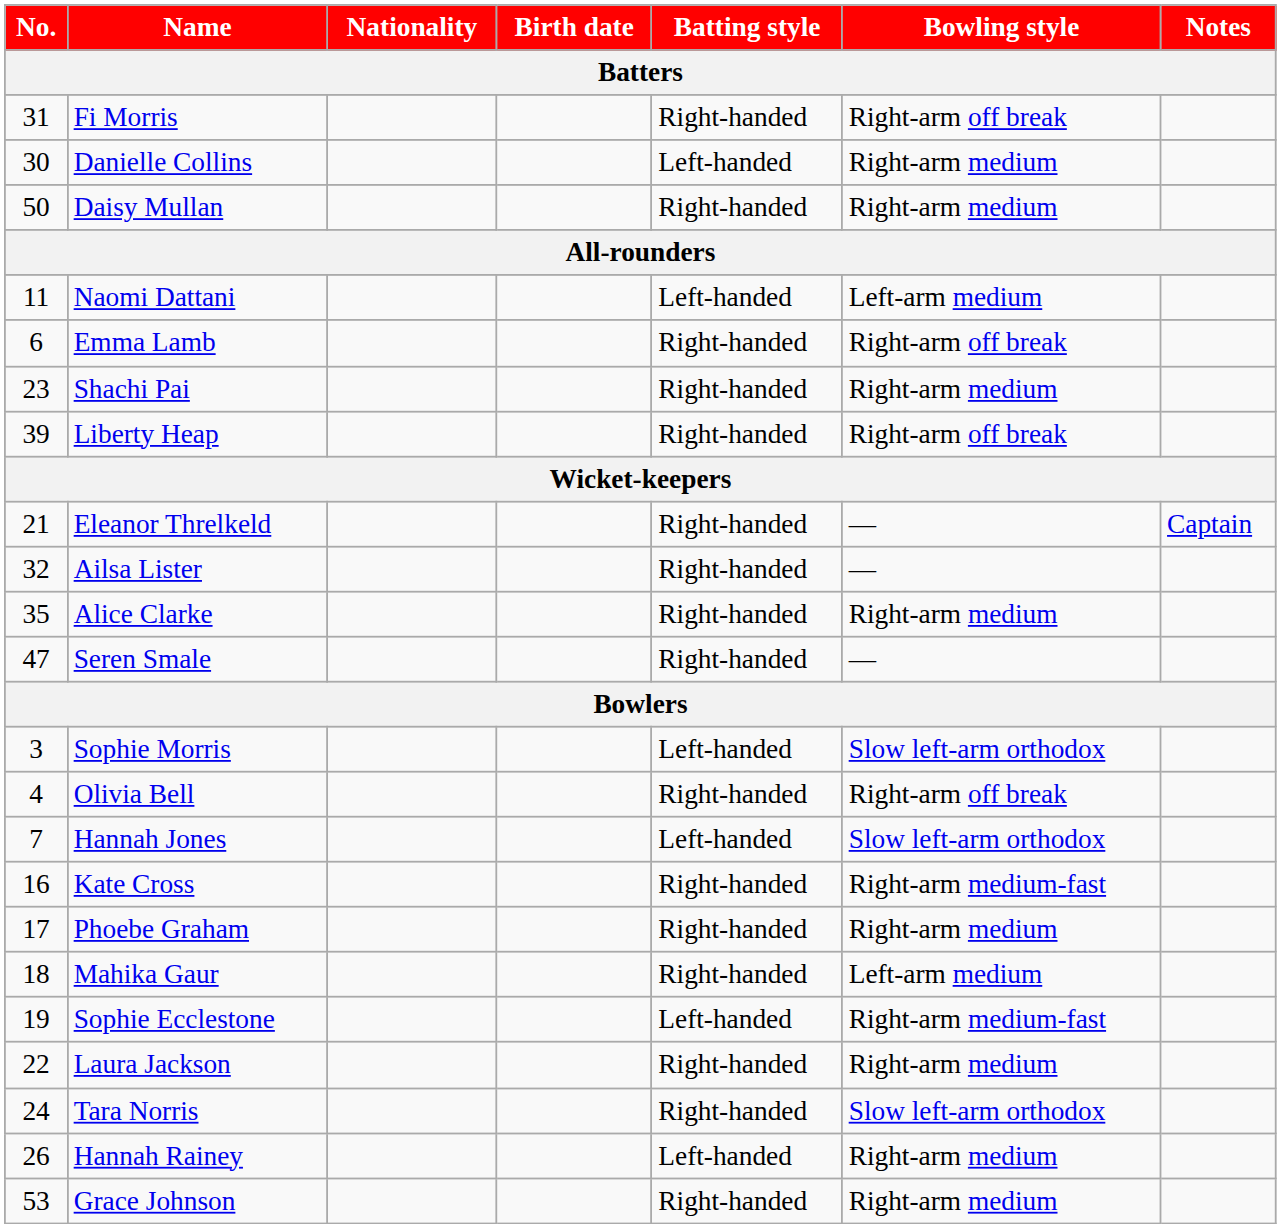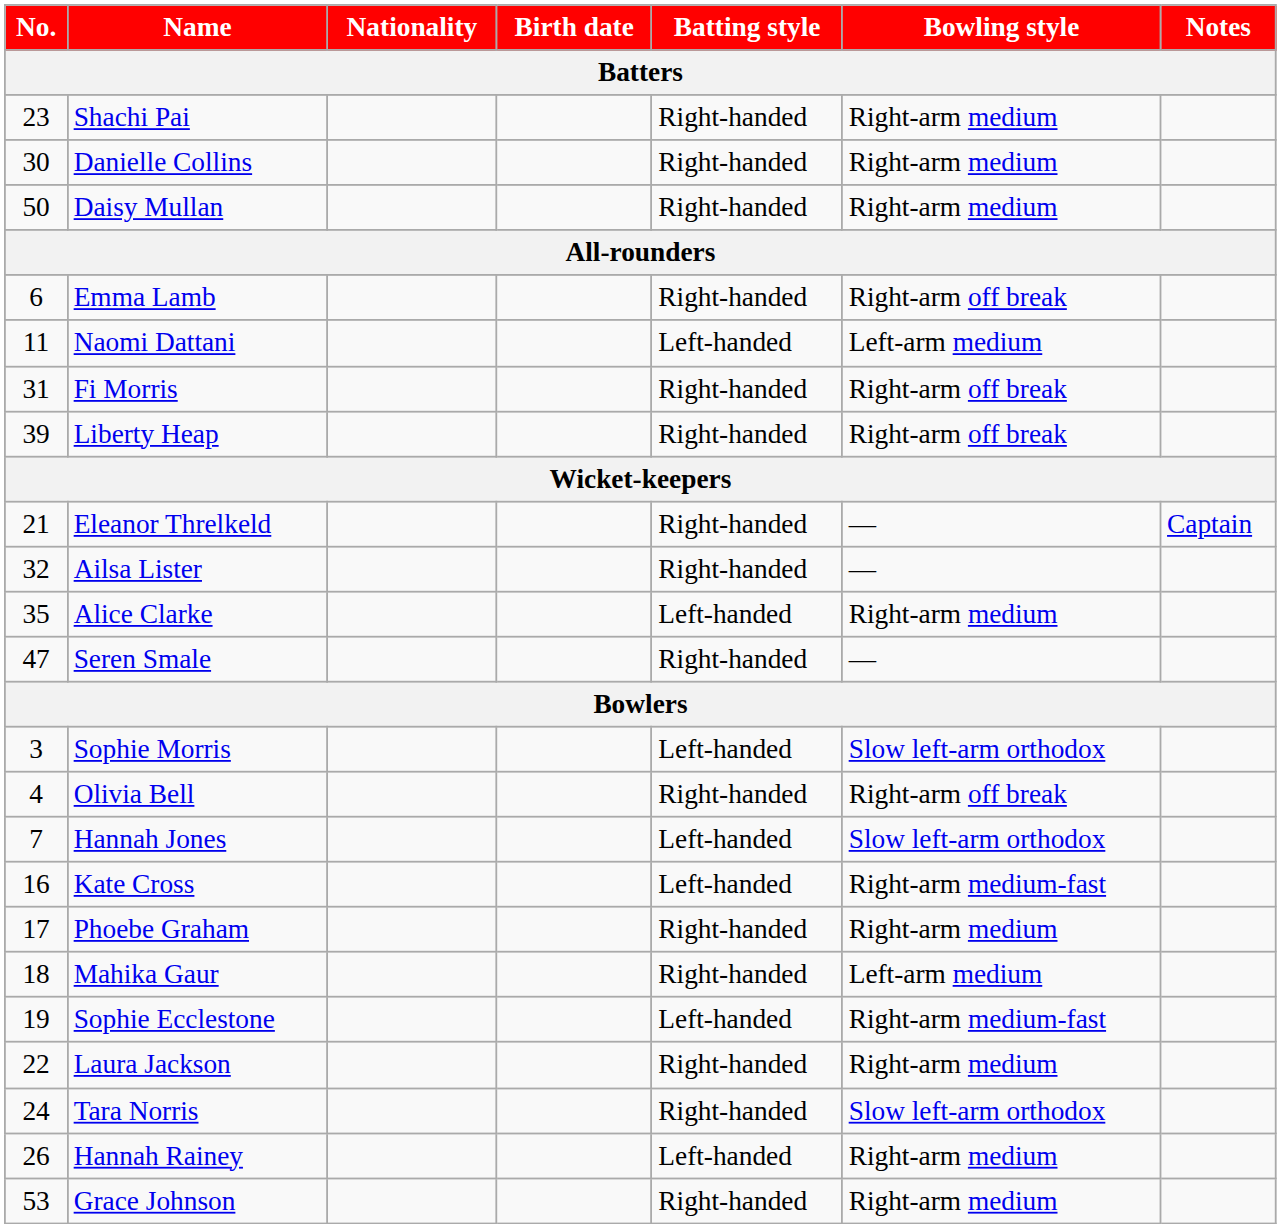rows swapped: Shachi Pai <-> Fi Morris
Danielle Collins | Batting style: Left-handed -> Right-handed
rows swapped: Emma Lamb <-> Naomi Dattani
Alice Clarke | Batting style: Right-handed -> Left-handed
Kate Cross | Batting style: Right-handed -> Left-handed
